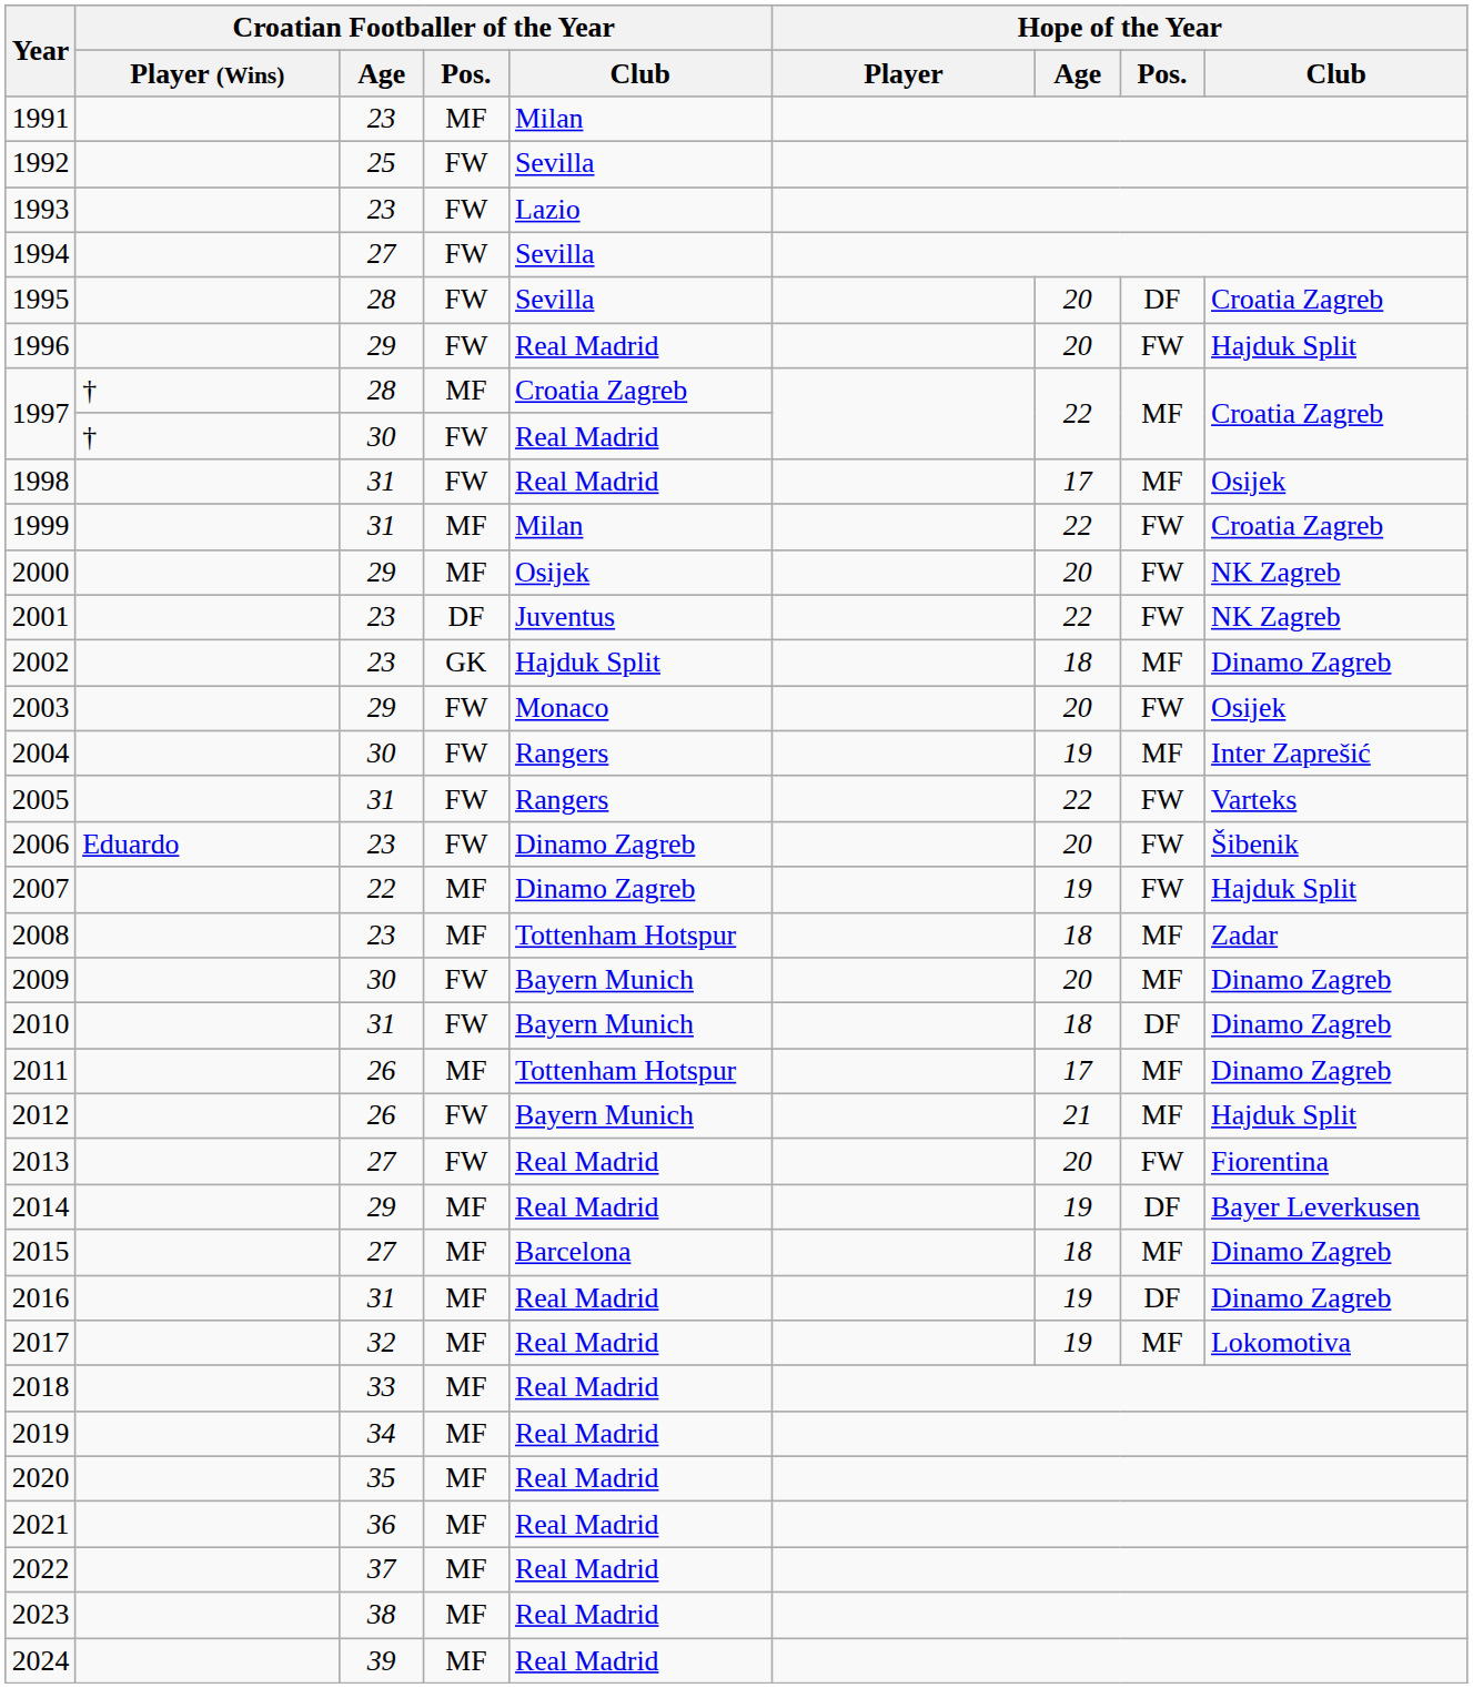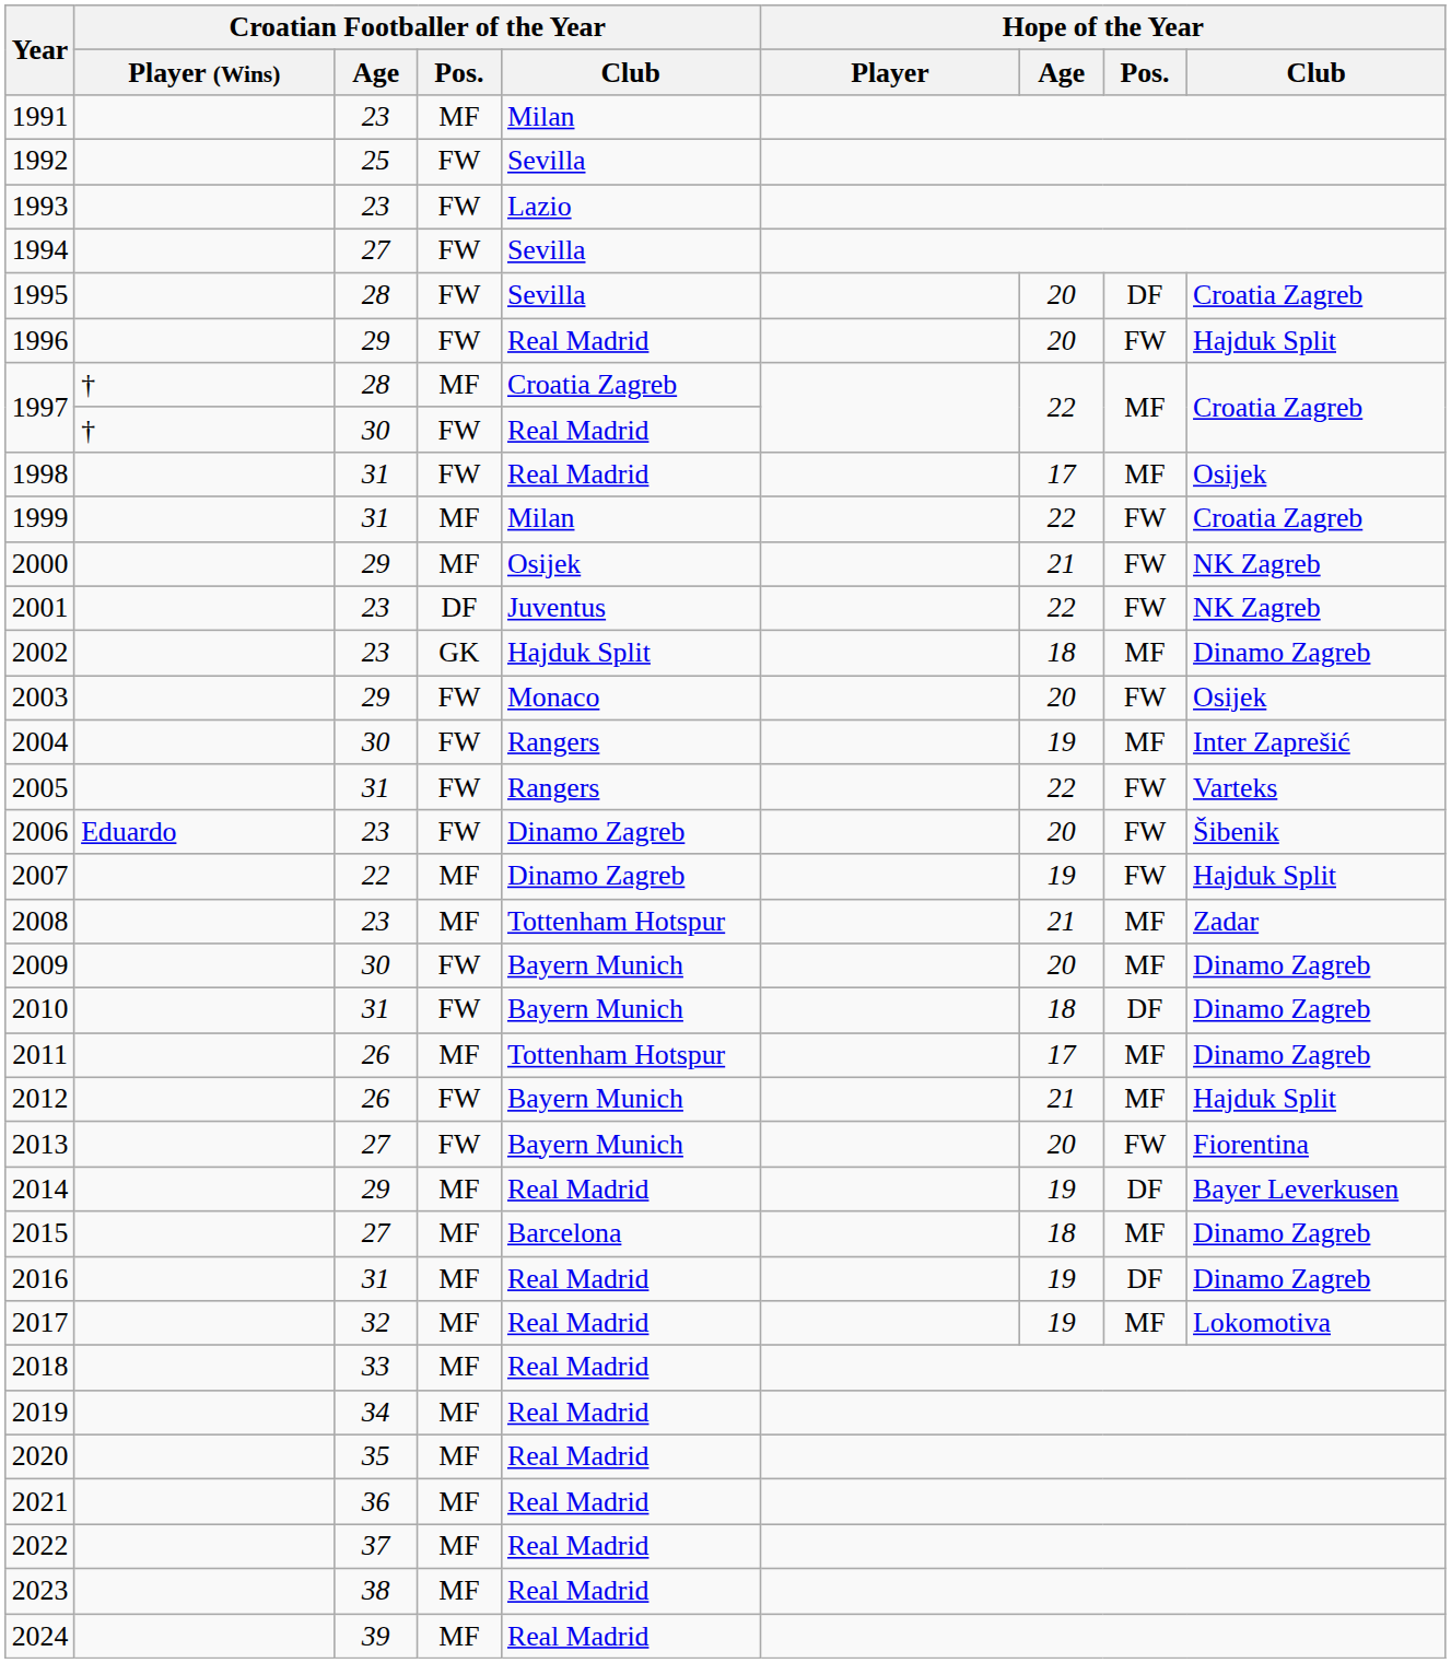2000 | Hope of the Year / Age: 20 -> 21
2008 | Hope of the Year / Age: 18 -> 21
2013 | Croatian Footballer of the Year / Club: Real Madrid -> Bayern Munich
